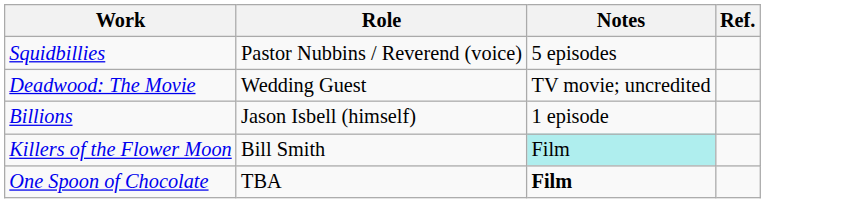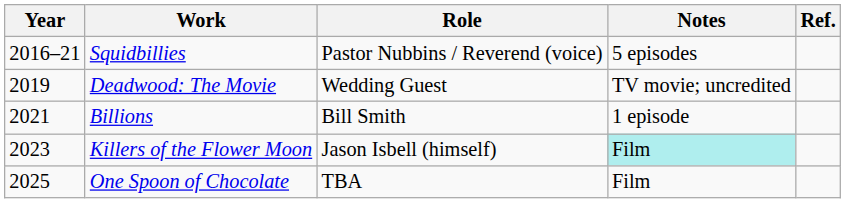+ column: Year | 2016–21 | 2019 | 2021 | 2023 | 2025
Billions | Role: Jason Isbell (himself) -> Bill Smith
Killers of the Flower Moon | Role: Bill Smith -> Jason Isbell (himself)
One Spoon of Chocolate | Notes: bold -> normal
